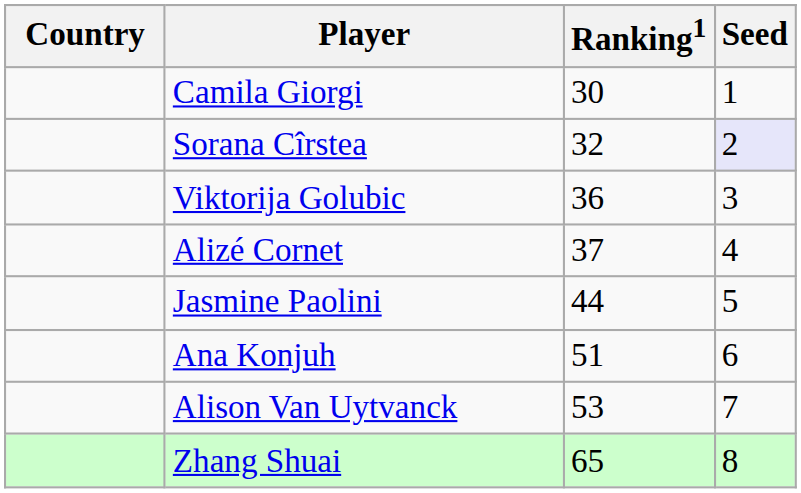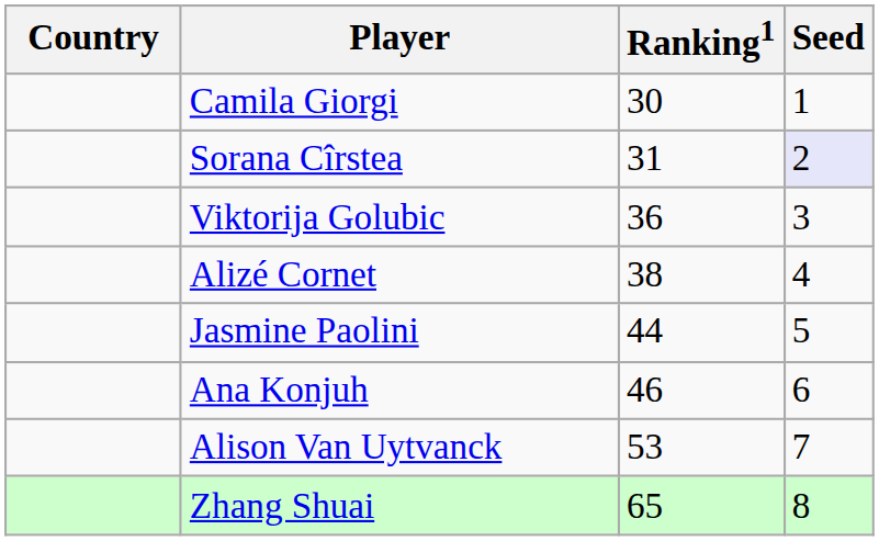Sorana Cîrstea | Ranking1: 32 -> 31
Alizé Cornet | Ranking1: 37 -> 38
Ana Konjuh | Ranking1: 51 -> 46
